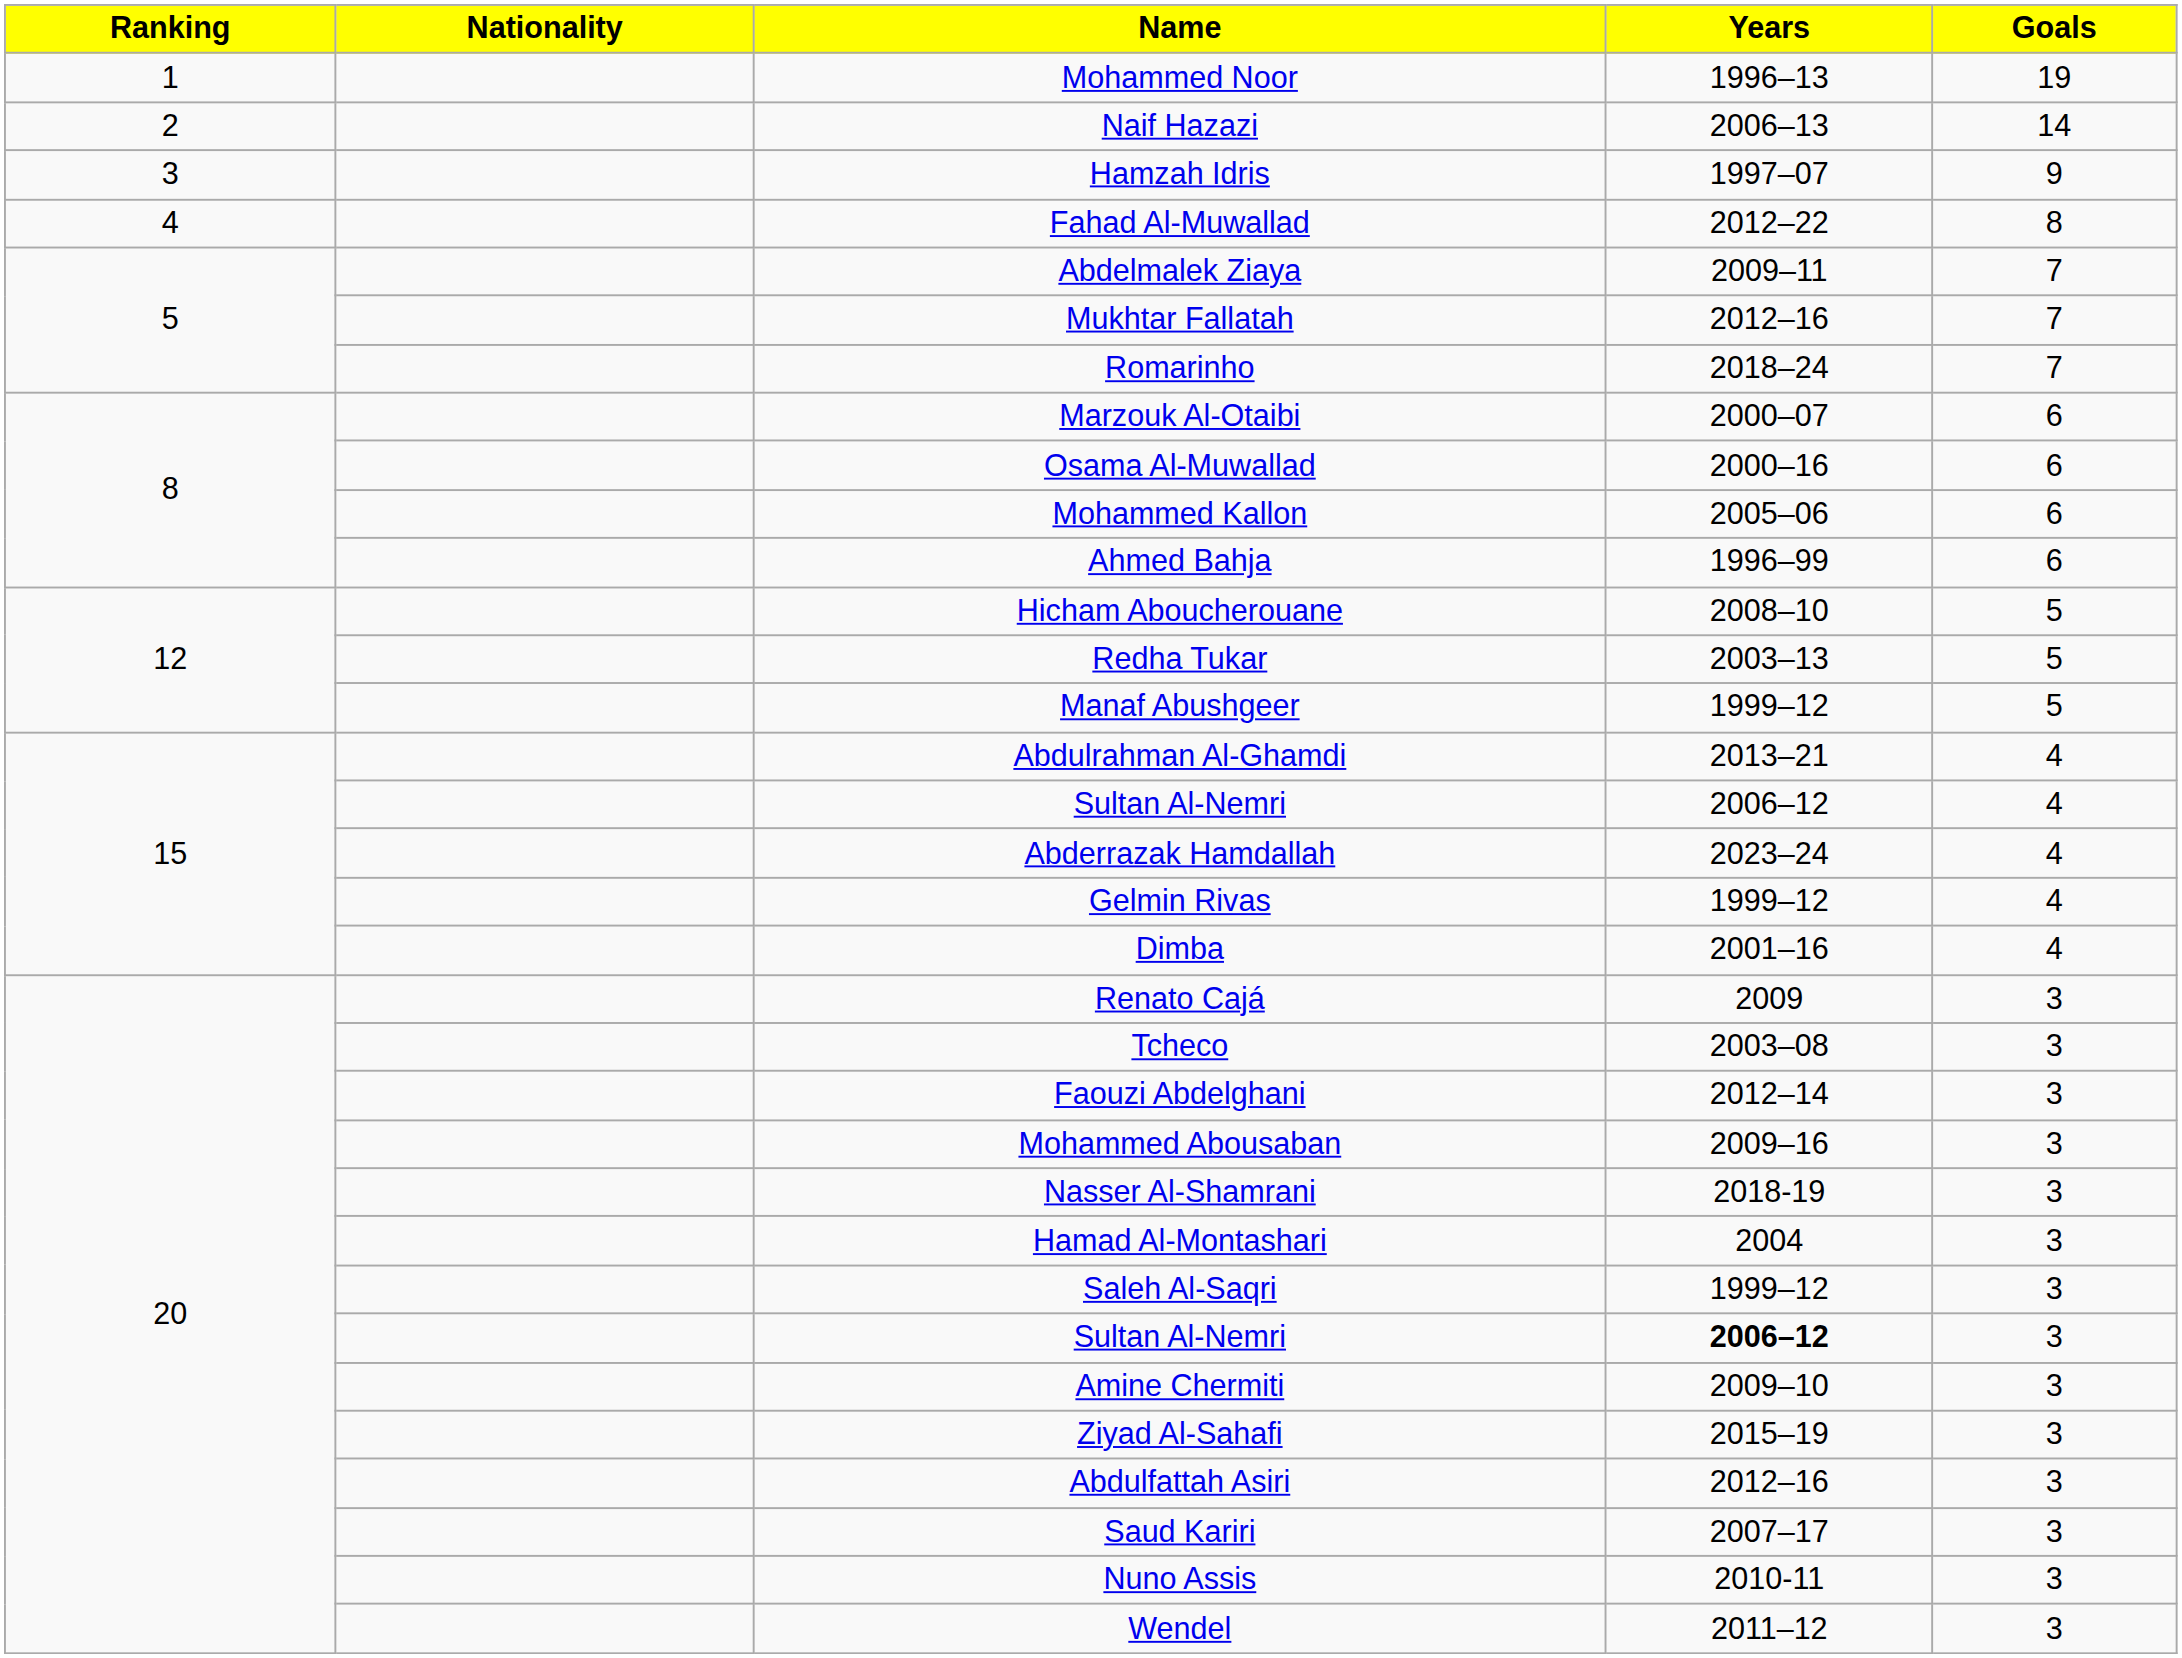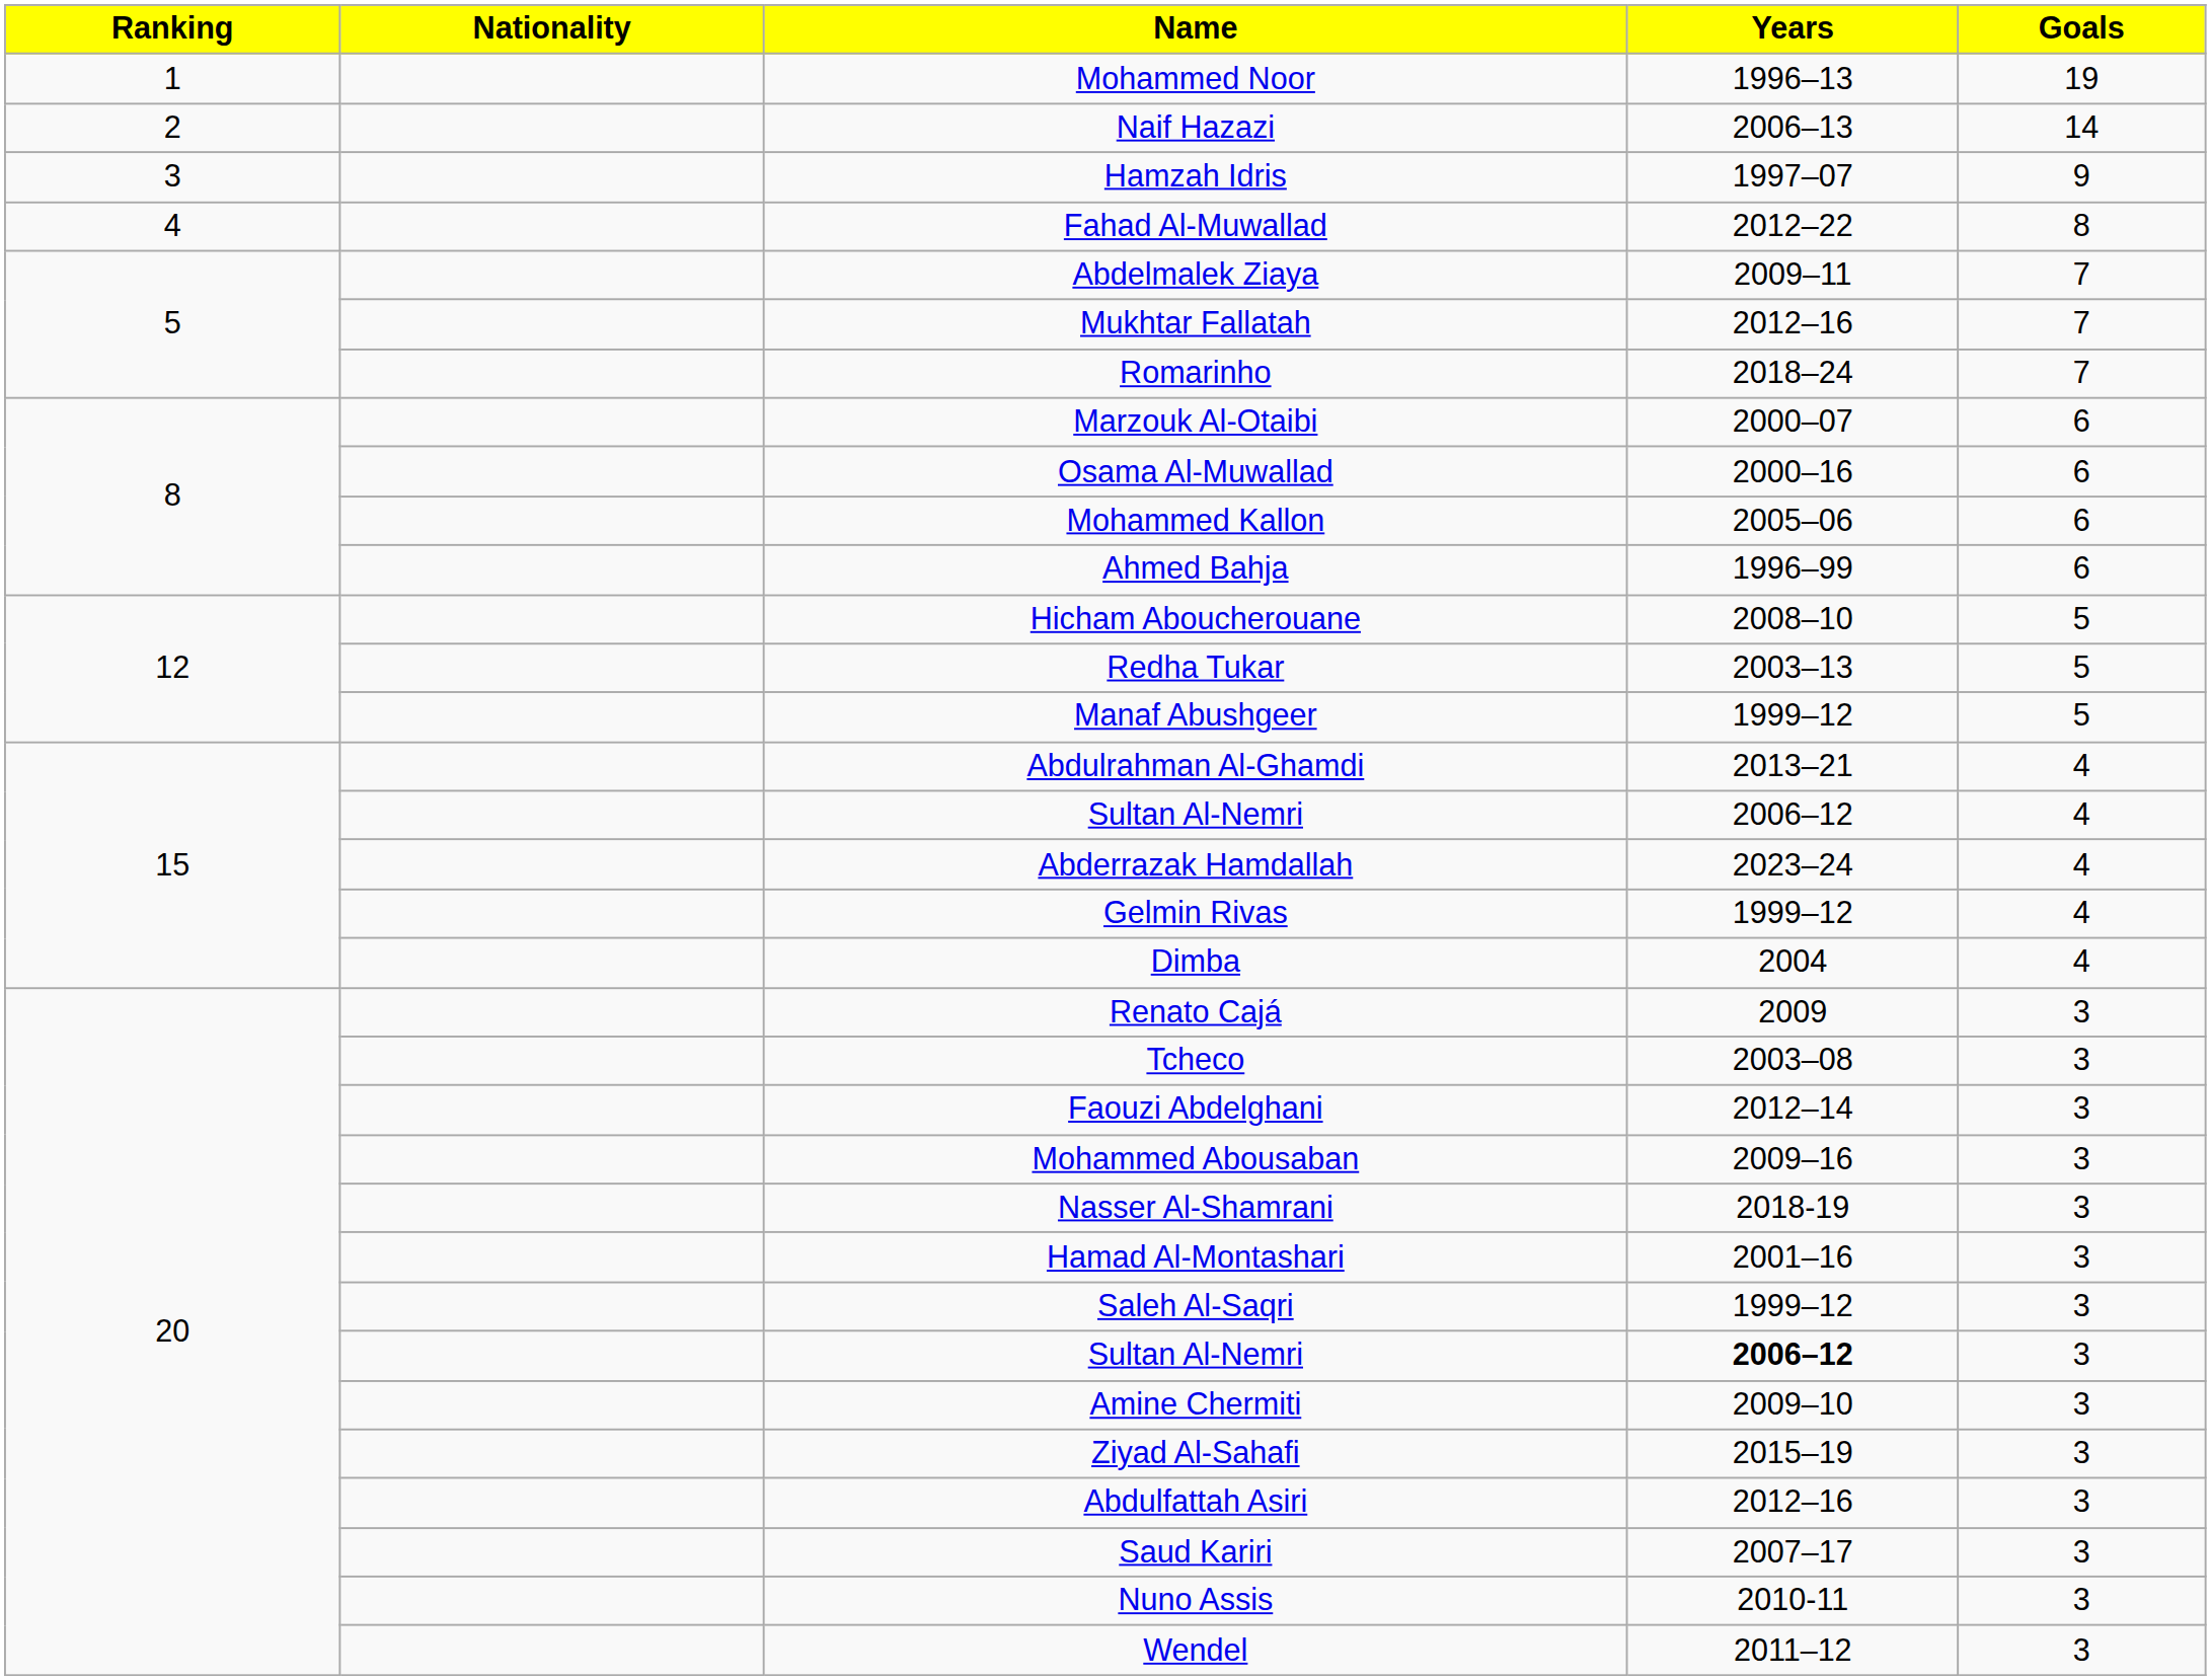Dimba | Years: 2001–16 -> 2004
Hamad Al-Montashari | Years: 2004 -> 2001–16
